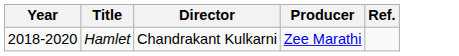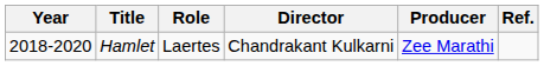+ column: Role | Laertes
